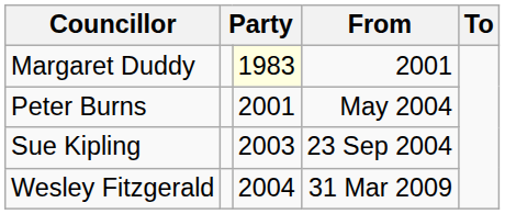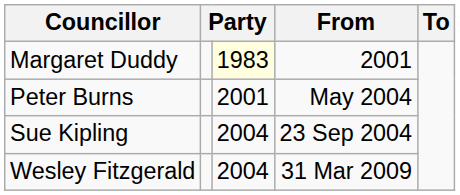Sue Kipling | column 3: 2003 -> 2004
